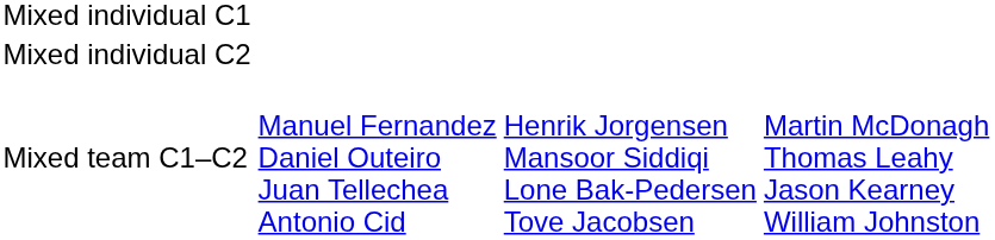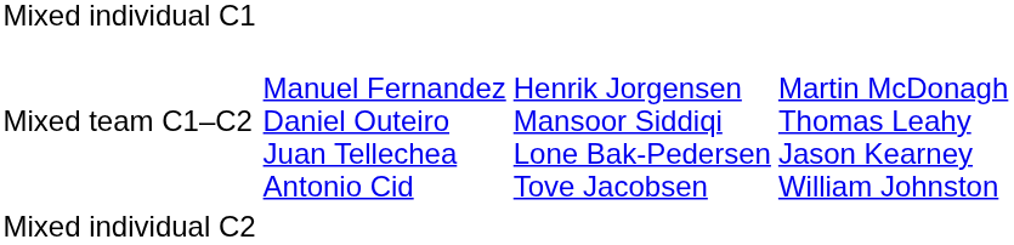rows swapped: Mixed individual C2 <-> Mixed team C1–C2
